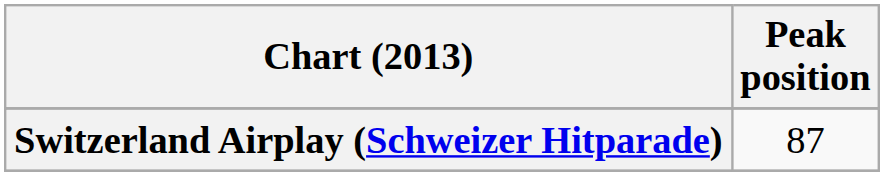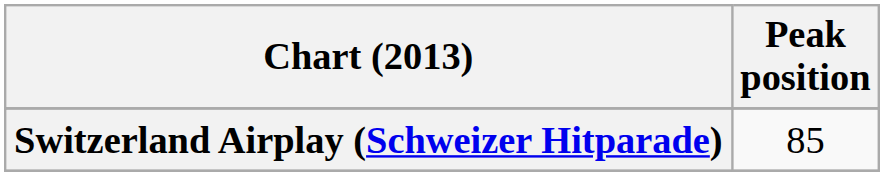Switzerland Airplay (Schweizer Hitparade) | Peak position: 87 -> 85
